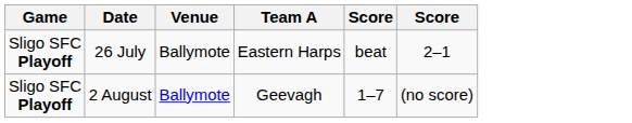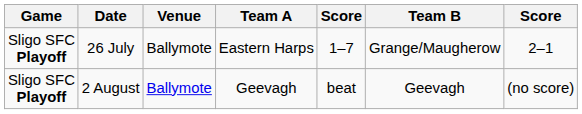+ column: Team B | Grange/Maugherow | Geevagh
26 July | column 5: beat -> 1–7
2 August | column 5: 1–7 -> beat
